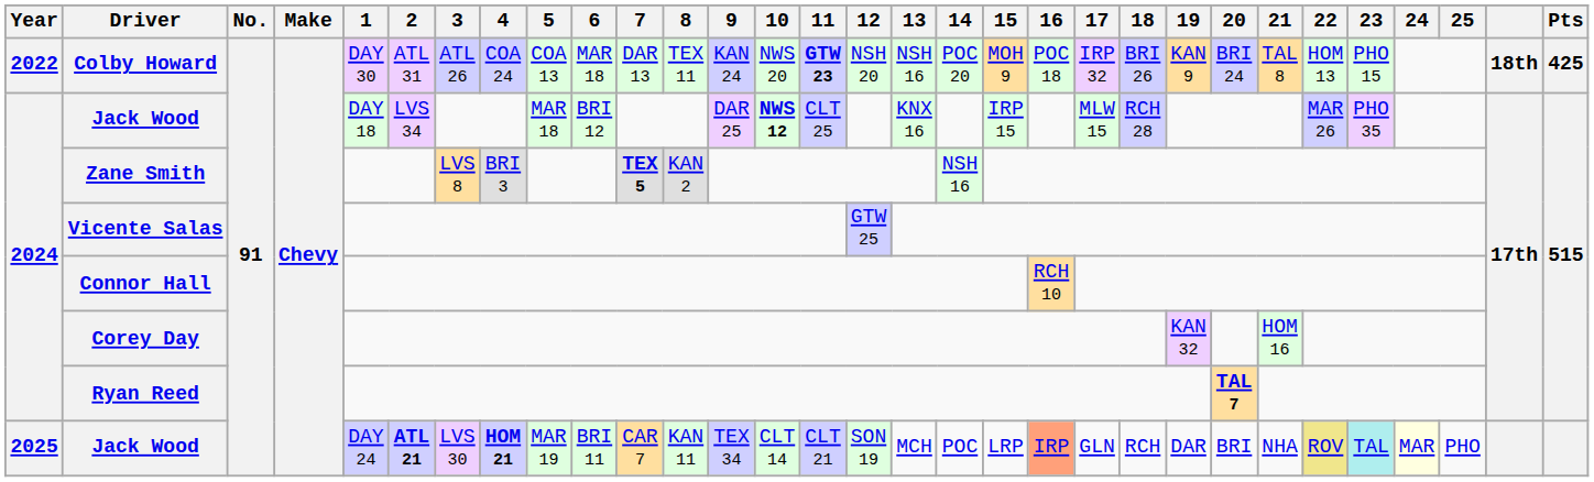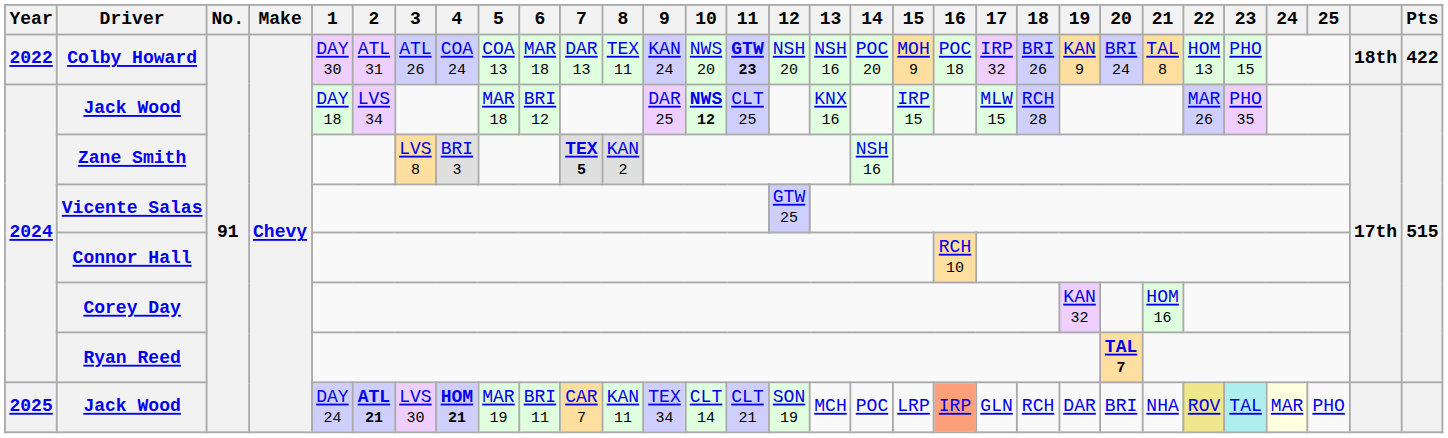Colby Howard | Pts: 425 -> 422
